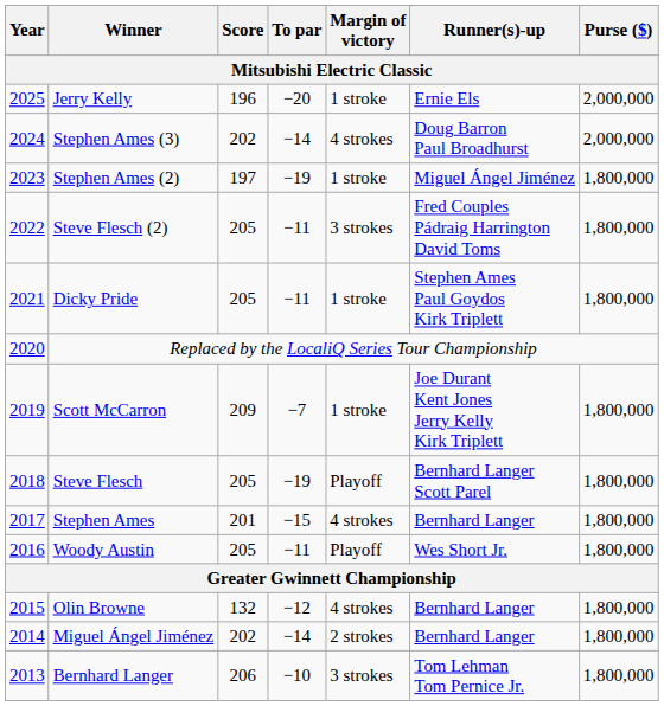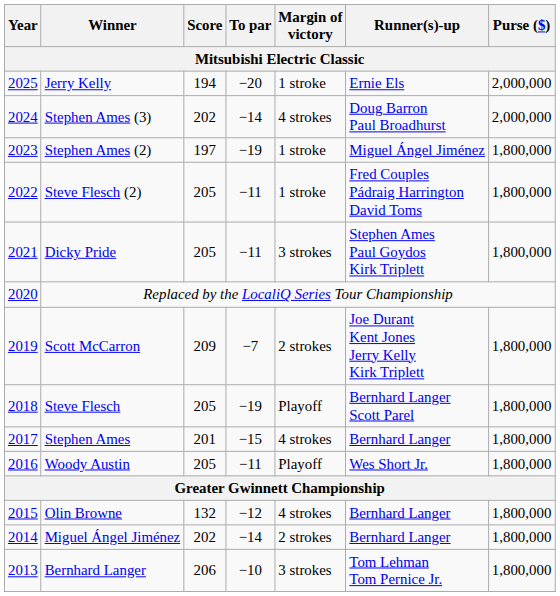Jerry Kelly | Score: 196 -> 194
Steve Flesch (2) | Margin of victory: 3 strokes -> 1 stroke
Dicky Pride | Margin of victory: 1 stroke -> 3 strokes
Scott McCarron | Margin of victory: 1 stroke -> 2 strokes
